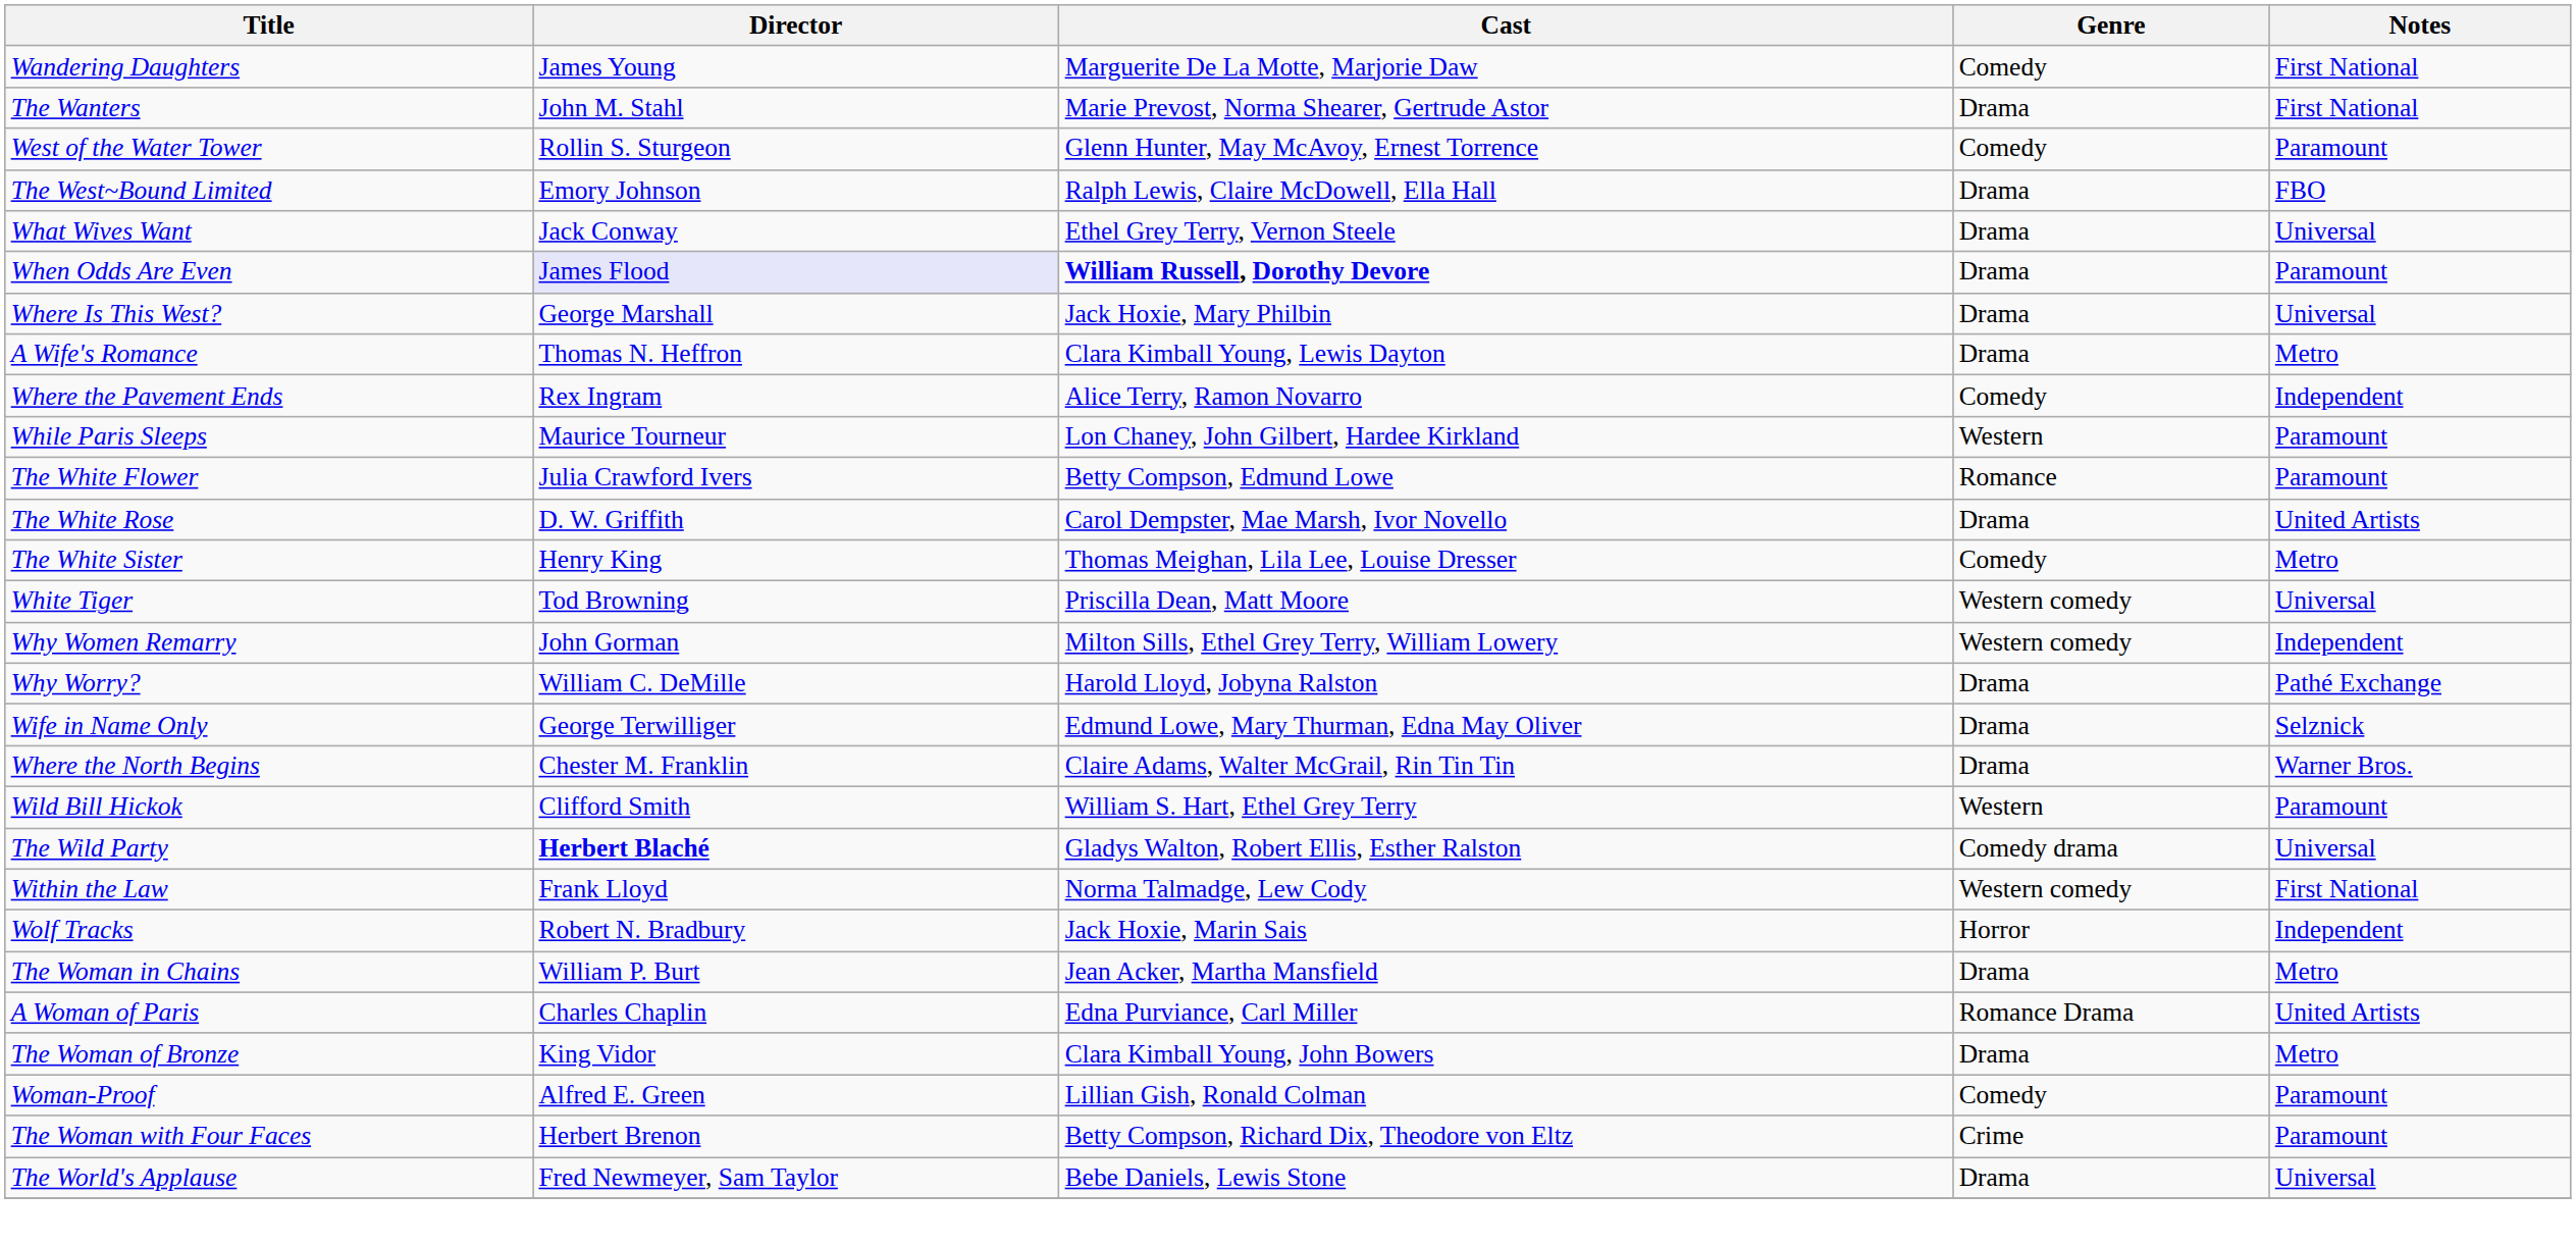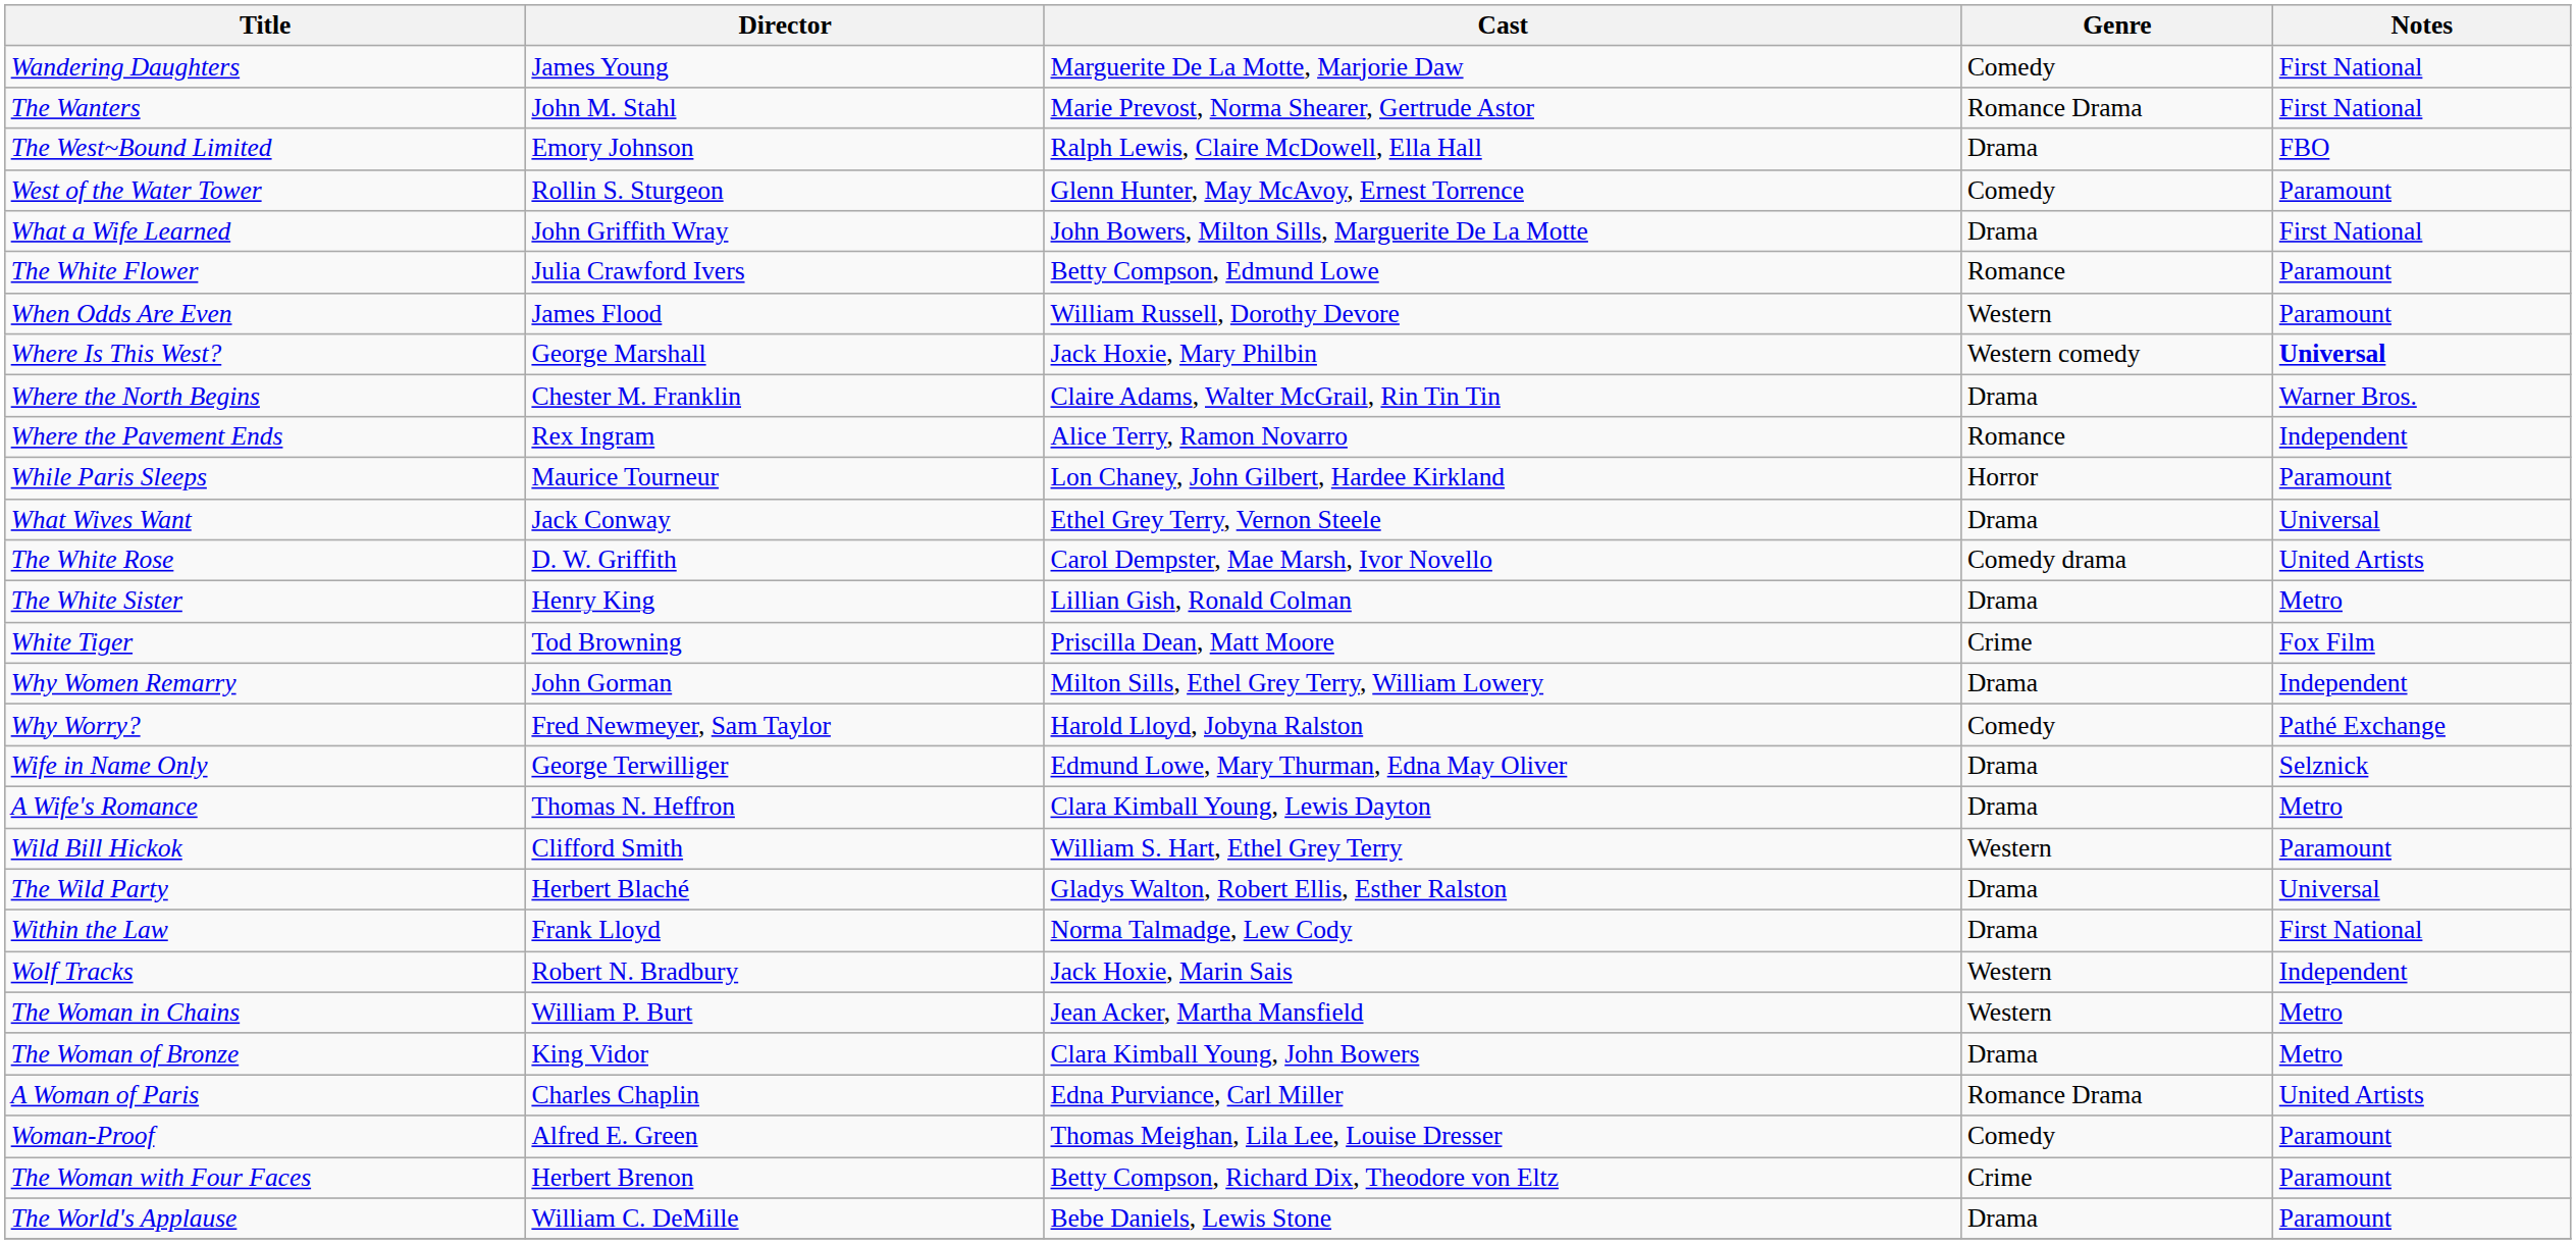The Wanters | Genre: Drama -> Romance Drama
rows swapped: The West~Bound Limited <-> West of the Water Tower
+ row: What a Wife Learned | John Griffith Wray | John Bowers, Milton Sills, Marguerite De La Motte | Drama | First National
rows swapped: What Wives Want <-> The White Flower
When Odds Are Even | Director: lavender background -> no background
When Odds Are Even | Cast: bold -> normal
When Odds Are Even | Genre: Drama -> Western
Where Is This West? | Genre: Drama -> Western comedy
Where Is This West? | Notes: normal -> bold
rows swapped: Where the North Begins <-> A Wife's Romance
Where the Pavement Ends | Genre: Comedy -> Romance
While Paris Sleeps | Genre: Western -> Horror
The White Rose | Genre: Drama -> Comedy drama
The White Sister | Cast: Thomas Meighan, Lila Lee, Louise Dresser -> Lillian Gish, Ronald Colman
The White Sister | Genre: Comedy -> Drama
White Tiger | Genre: Western comedy -> Crime
White Tiger | Notes: Universal -> Fox Film
Why Women Remarry | Genre: Western comedy -> Drama
Why Worry? | Director: William C. DeMille -> Fred Newmeyer, Sam Taylor
Why Worry? | Genre: Drama -> Comedy
The Wild Party | Director: bold -> normal
The Wild Party | Genre: Comedy drama -> Drama
Within the Law | Genre: Western comedy -> Drama
Wolf Tracks | Genre: Horror -> Western
The Woman in Chains | Genre: Drama -> Western
rows swapped: The Woman of Bronze <-> A Woman of Paris
Woman-Proof | Cast: Lillian Gish, Ronald Colman -> Thomas Meighan, Lila Lee, Louise Dresser
The World's Applause | Director: Fred Newmeyer, Sam Taylor -> William C. DeMille
The World's Applause | Notes: Universal -> Paramount
